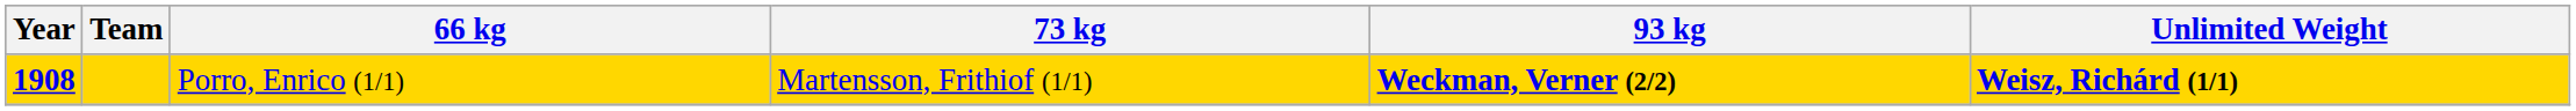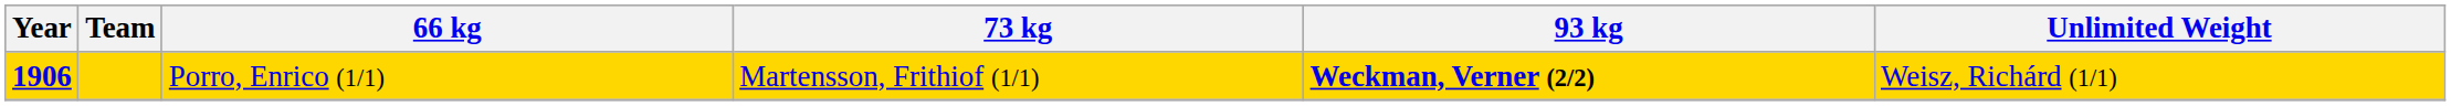Porro, Enrico (1/1) | Year: 1908 -> 1906
Porro, Enrico (1/1) | Unlimited Weight: bold -> normal
